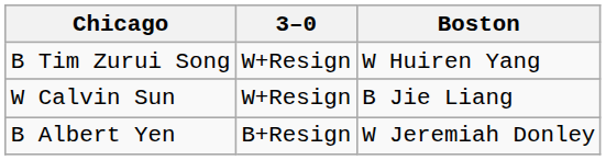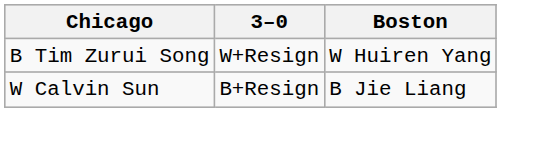W Calvin Sun | 3–0: W+Resign -> B+Resign
- row: B Albert Yen | B+Resign | W Jeremiah Donley
